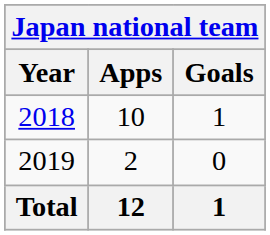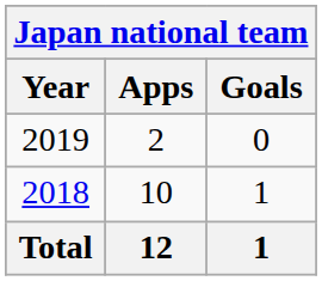rows swapped: 2018 <-> 2019
